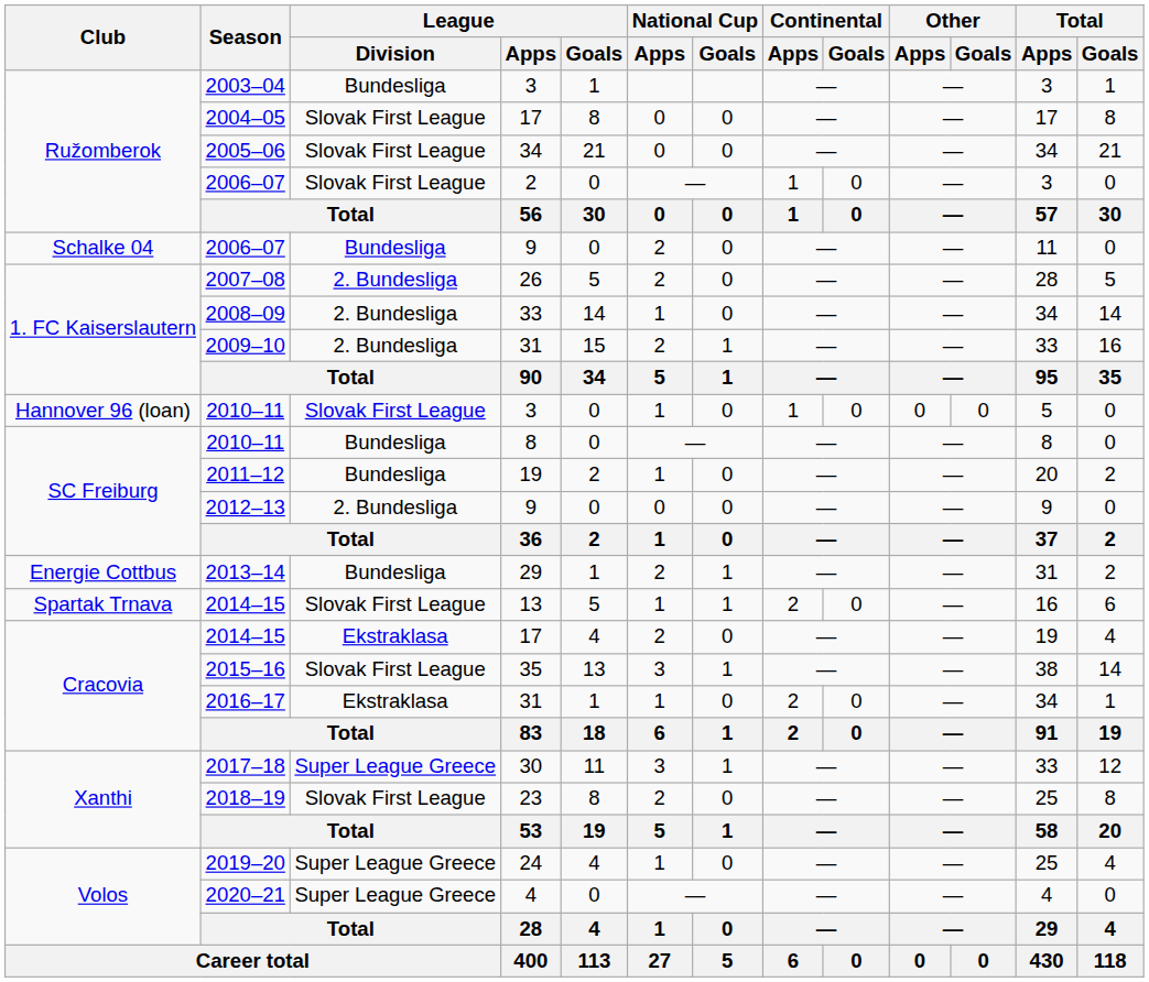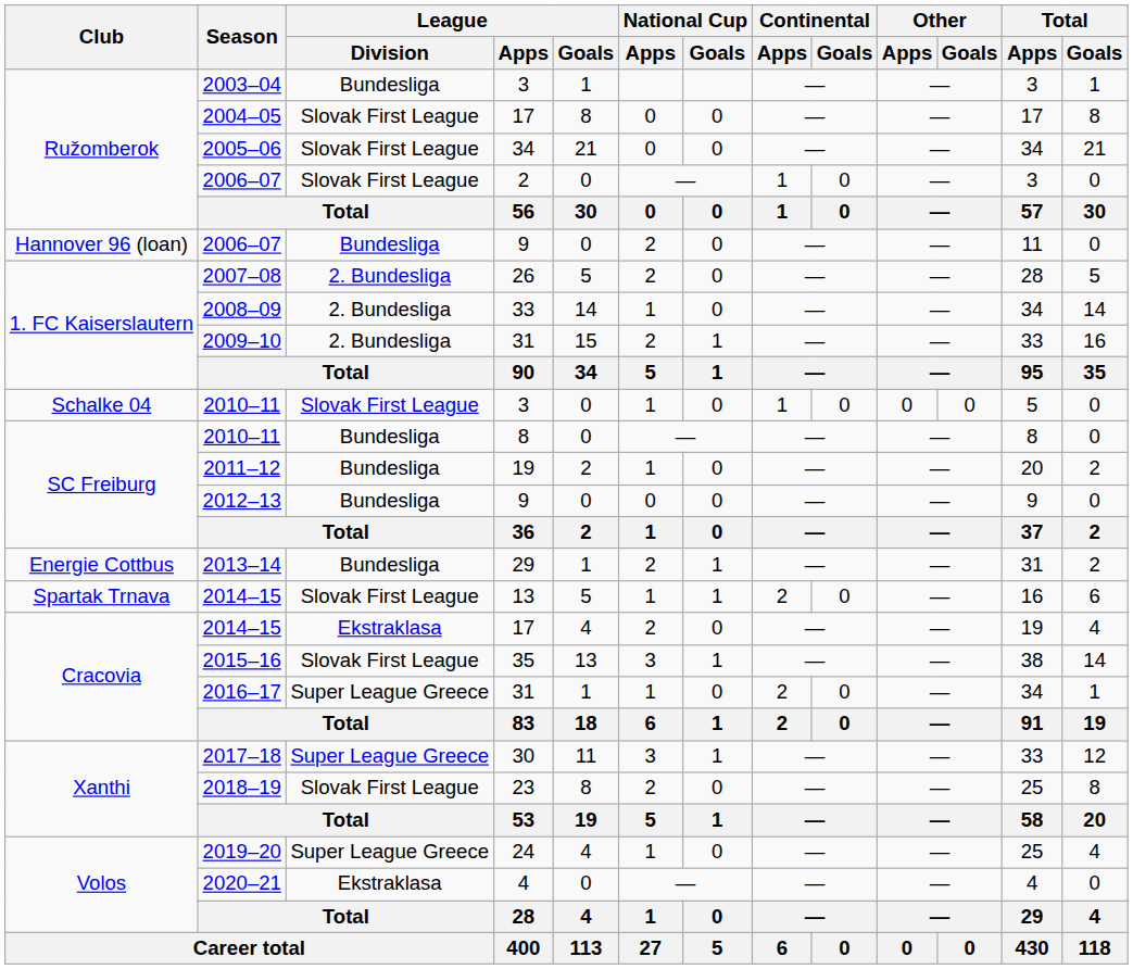2006–07 / 9 | Club: Schalke 04 -> Hannover 96 (loan)
2010–11 / 3 | Club: Hannover 96 (loan) -> Schalke 04
2012–13 | League / Division: 2. Bundesliga -> Bundesliga
2016–17 | League / Division: Ekstraklasa -> Super League Greece
2020–21 | League / Division: Super League Greece -> Ekstraklasa
